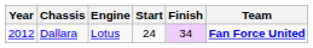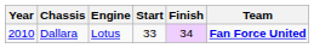Dallara | Year: 2012 -> 2010
Dallara | Start: 24 -> 33
